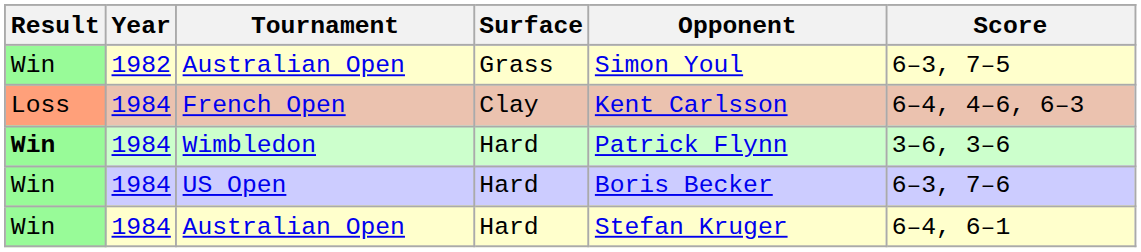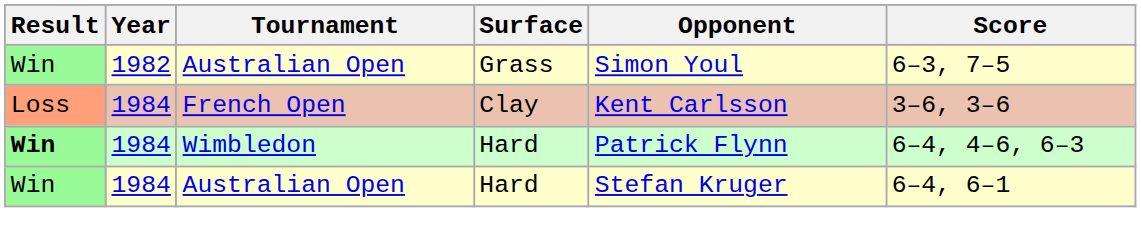French Open | Score: 6–4, 4–6, 6–3 -> 3–6, 3–6
Wimbledon | Score: 3–6, 3–6 -> 6–4, 4–6, 6–3
- row: Win | 1984 | US Open | Hard | Boris Becker | 6–3, 7–6
